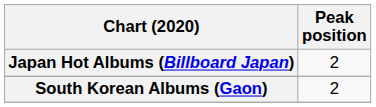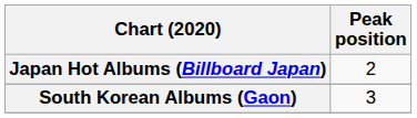South Korean Albums (Gaon) | Peak position: 2 -> 3
